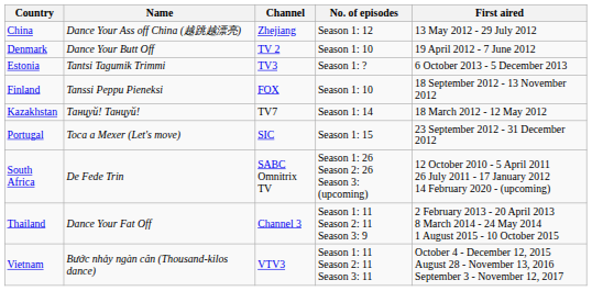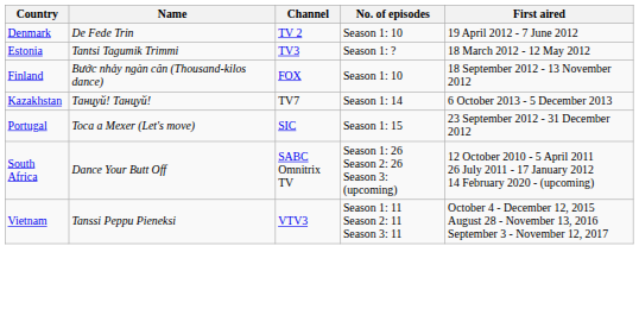- row: China | Dance Your Ass off China (越跳越漂亮) | Zhejiang | Season 1: 12 | 13 May 2012 - 29 July 2012
Denmark | Name: Dance Your Butt Off -> De Fede Trin
Estonia | First aired: 6 October 2013 - 5 December 2013 -> 18 March 2012 - 12 May 2012
Finland | Name: Tanssi Peppu Pieneksi -> Bước nhảy ngàn cân (Thousand-kilos dance)
Kazakhstan | First aired: 18 March 2012 - 12 May 2012 -> 6 October 2013 - 5 December 2013
South Africa | Name: De Fede Trin -> Dance Your Butt Off
- row: Thailand | Dance Your Fat Off | Channel 3 | Season 1: 11 Season 2: 11 Season 3: 9 | 2 February 2013 - 20 April 2013 8 March 2014 - 24 May 2014 1 August 2015 - 10 October 2015
Vietnam | Name: Bước nhảy ngàn cân (Thousand-kilos dance) -> Tanssi Peppu Pieneksi
